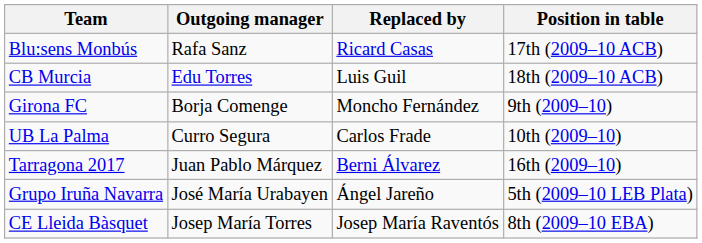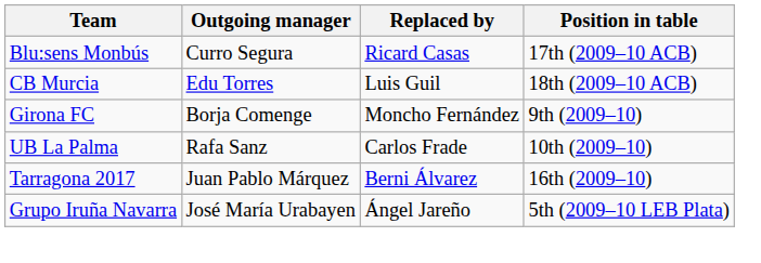Blu:sens Monbús | Outgoing manager: Rafa Sanz -> Curro Segura
UB La Palma | Outgoing manager: Curro Segura -> Rafa Sanz
- row: CE Lleida Bàsquet | Josep María Torres | Josep María Raventós | 8th (2009–10 EBA)
